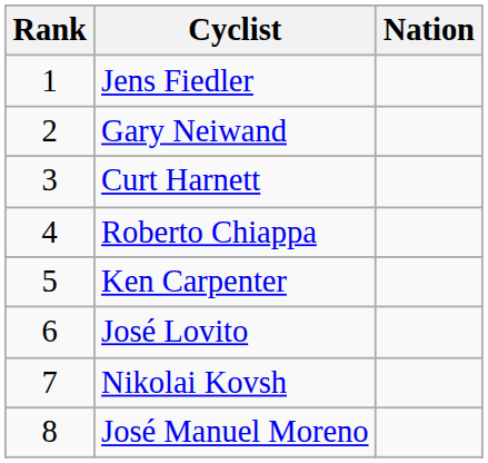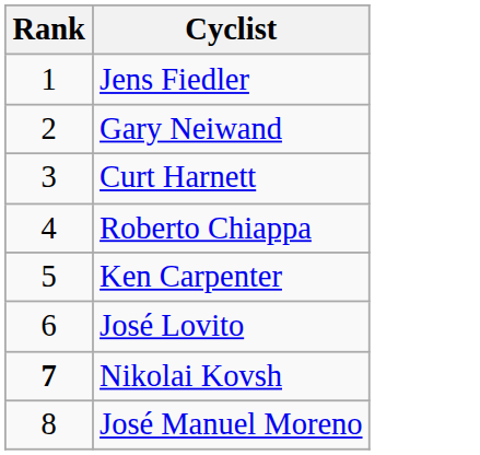- column: Nation
Nikolai Kovsh | Rank: normal -> bold
